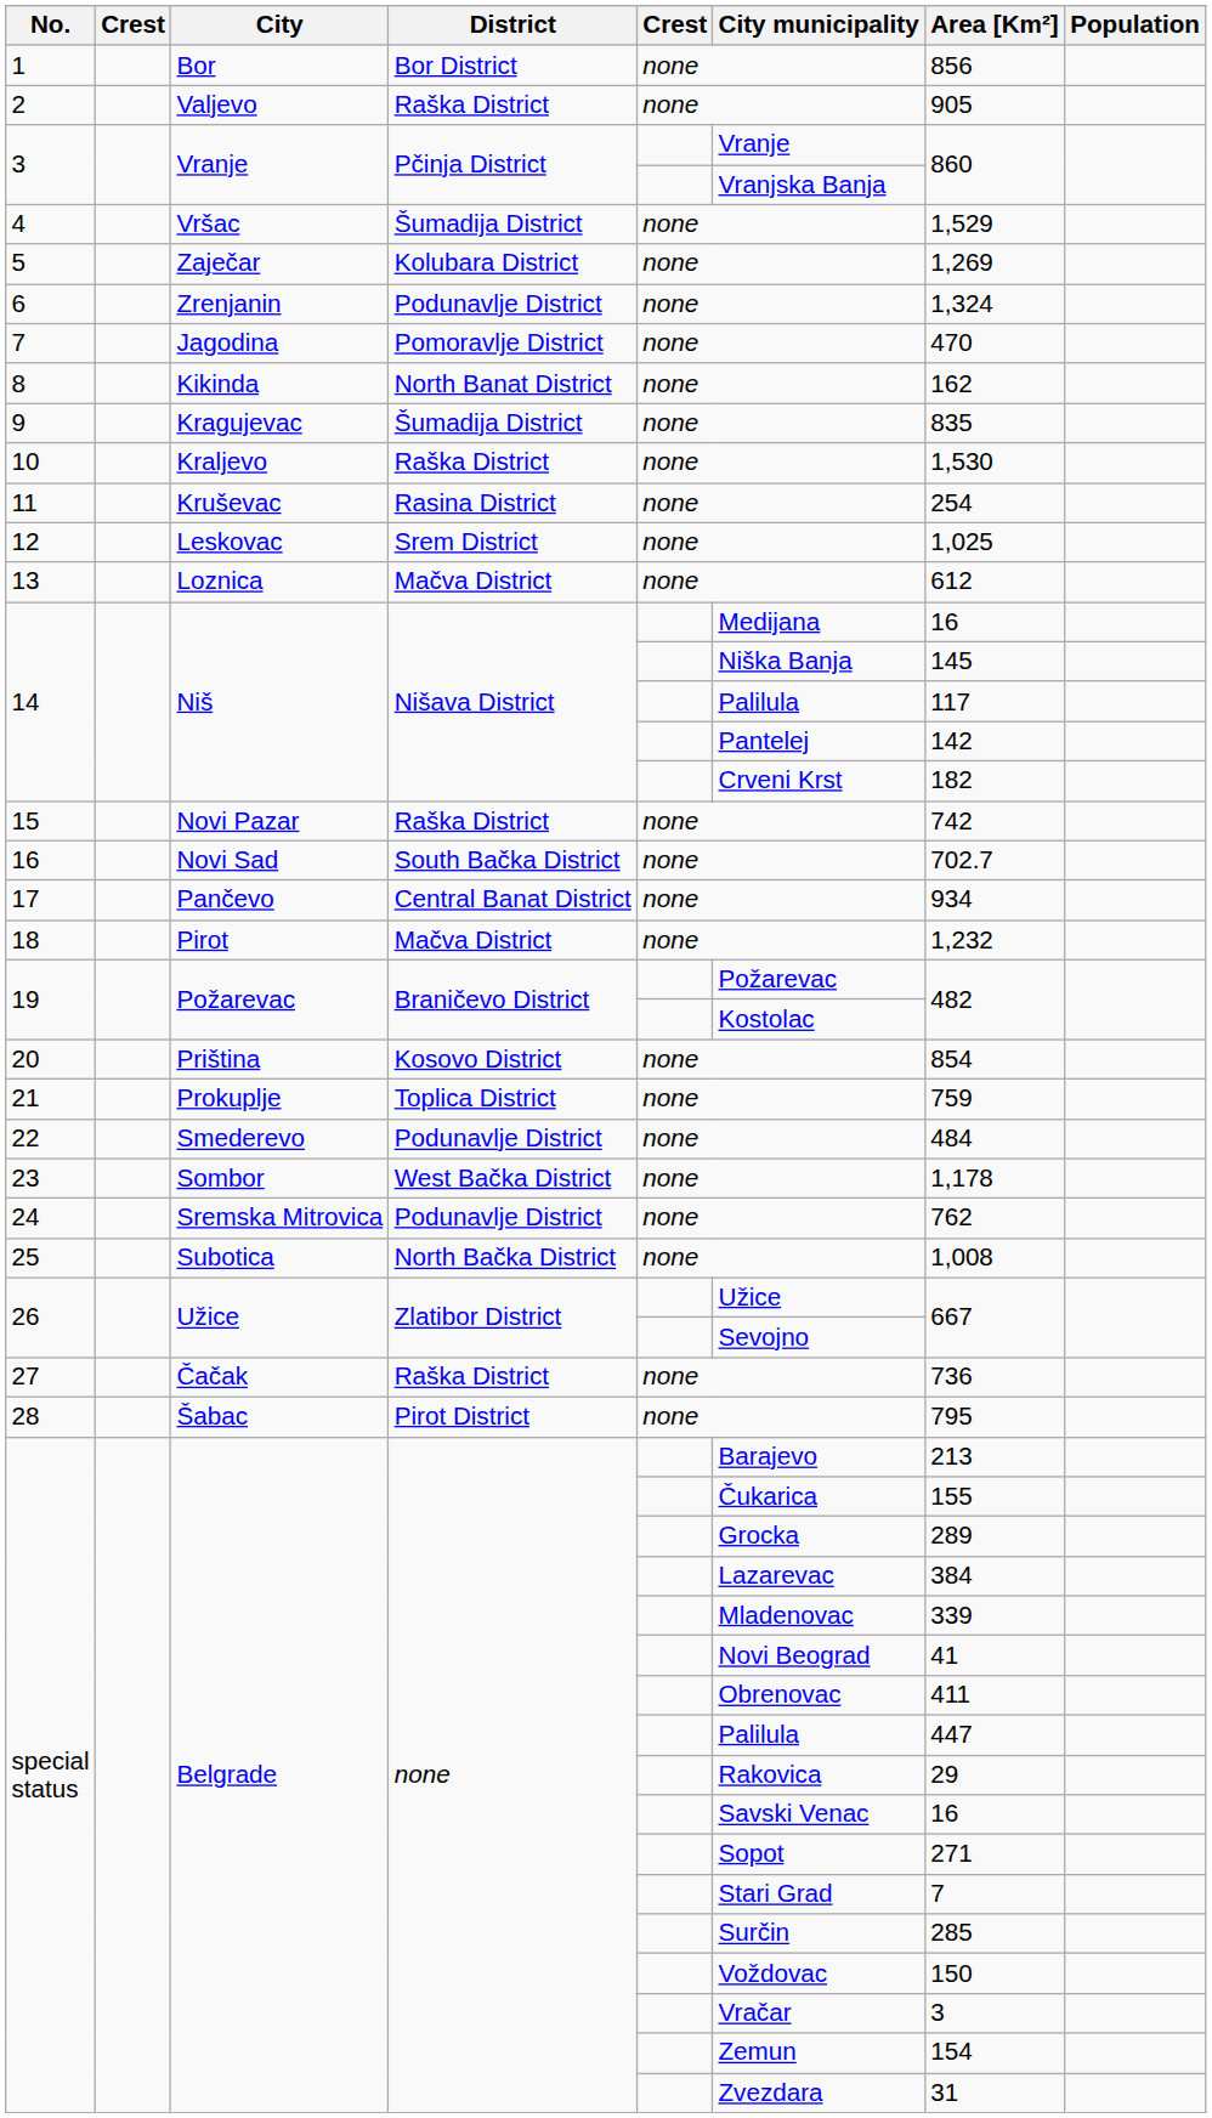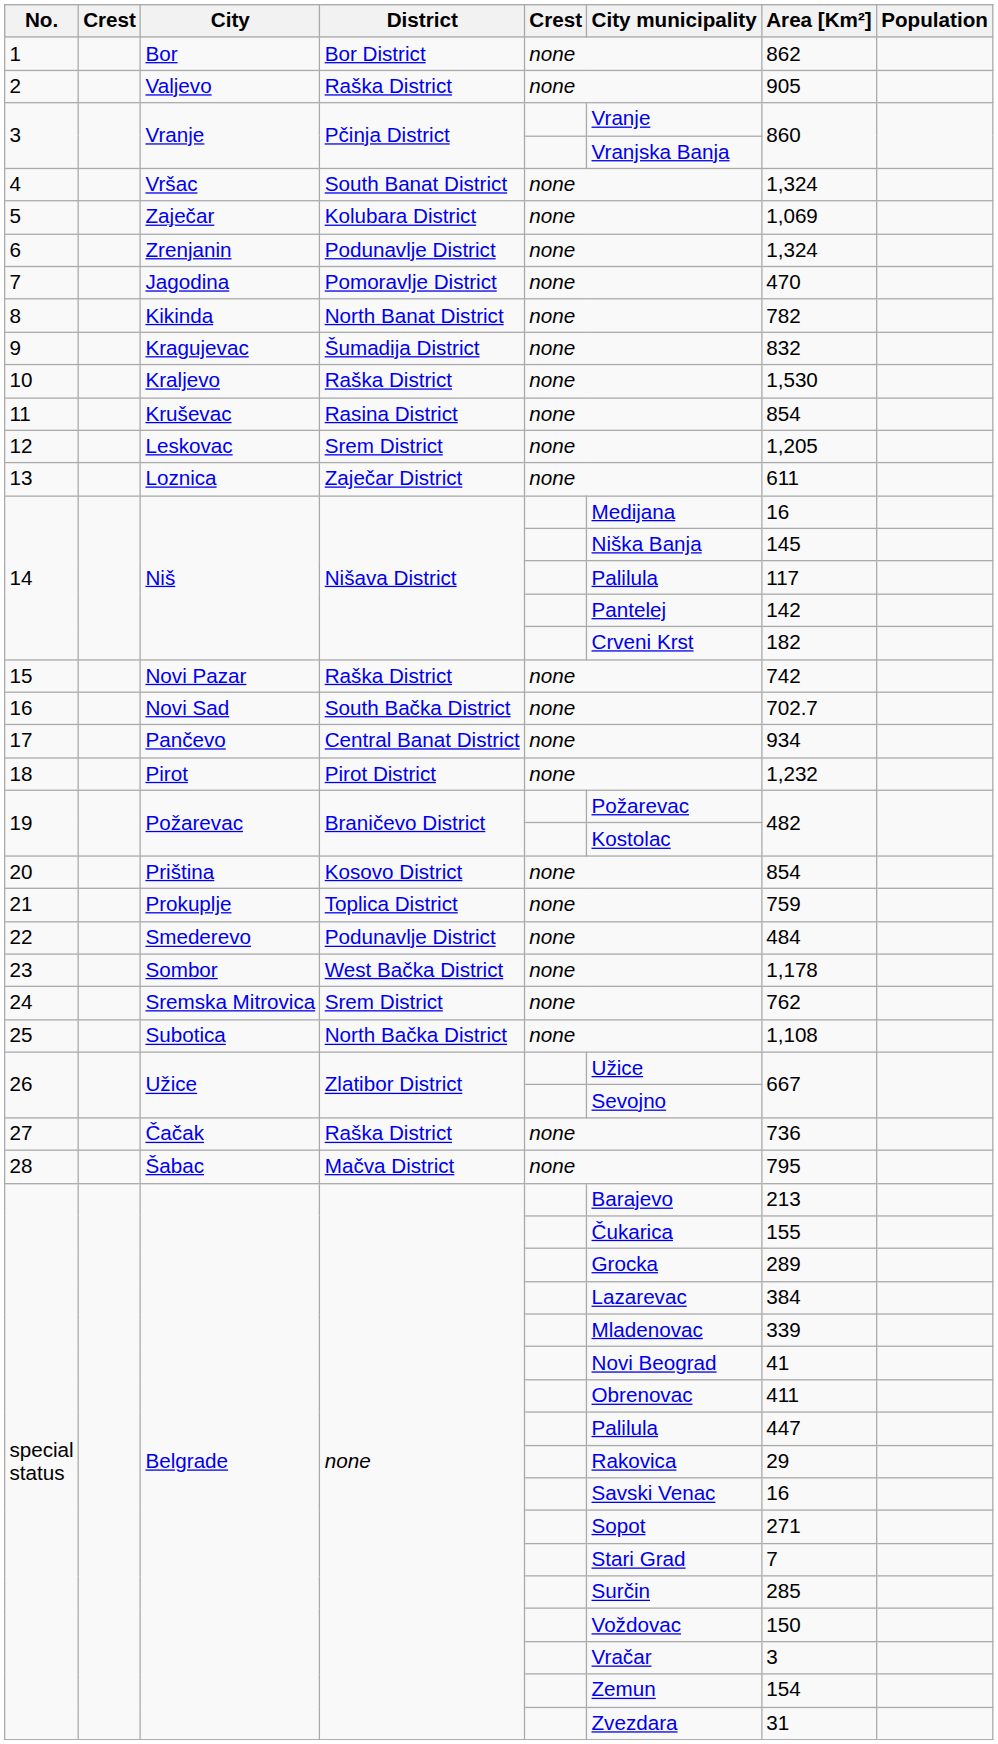1 | Area [Km²]: 856 -> 862
4 | District: Šumadija District -> South Banat District
4 | Area [Km²]: 1,529 -> 1,324
5 | Area [Km²]: 1,269 -> 1,069
8 | Area [Km²]: 162 -> 782
9 | Area [Km²]: 835 -> 832
11 | Area [Km²]: 254 -> 854
12 | Area [Km²]: 1,025 -> 1,205
13 | District: Mačva District -> Zaječar District
13 | Area [Km²]: 612 -> 611
18 | District: Mačva District -> Pirot District
24 | District: Podunavlje District -> Srem District
25 | Area [Km²]: 1,008 -> 1,108
28 | District: Pirot District -> Mačva District
